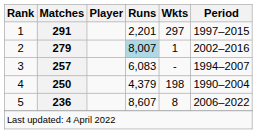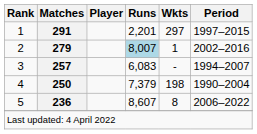4 | Runs: 4,379 -> 7,379
